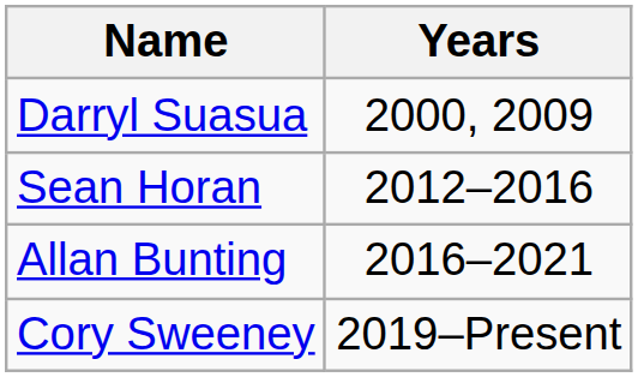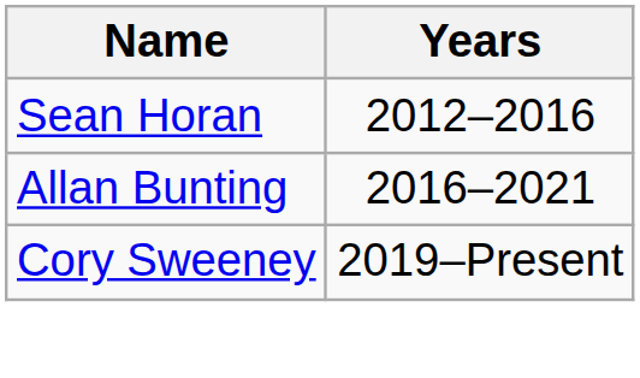- row: Darryl Suasua | 2000, 2009
